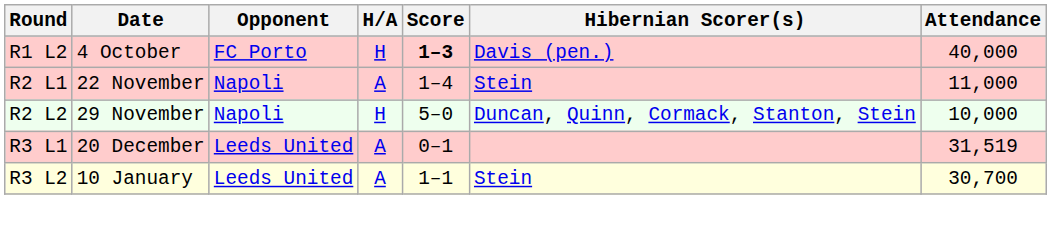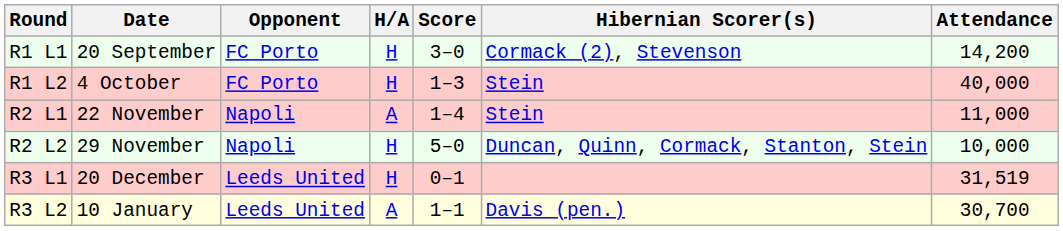+ row: R1 L1 | 20 September | FC Porto | H | 3–0 | Cormack (2), Stevenson | 14,200
R1 L2 | Score: bold -> normal
R1 L2 | Hibernian Scorer(s): Davis (pen.) -> Stein
R3 L1 | H/A: A -> H
R3 L2 | Hibernian Scorer(s): Stein -> Davis (pen.)
